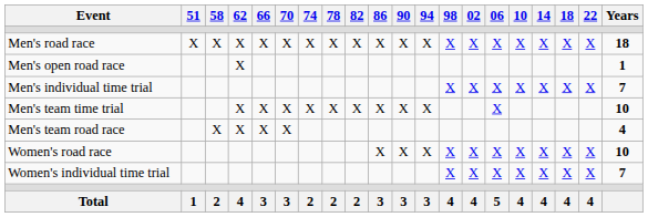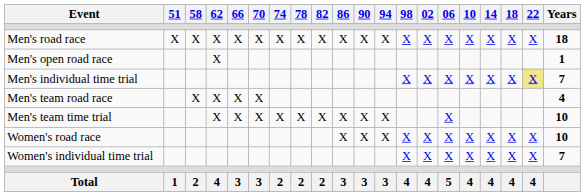Men's individual time trial | 22: no background -> khaki background
rows swapped: Men's team road race <-> Men's team time trial
